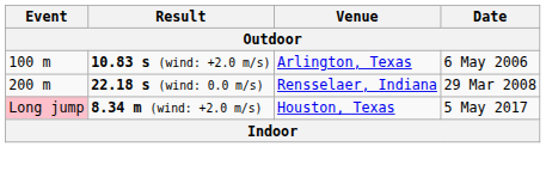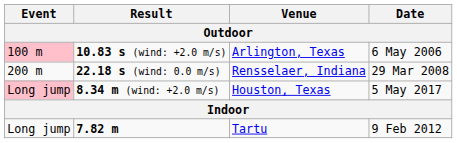10.83 s (wind: +2.0 m/s) | Event: no background -> pink background
+ row: Long jump | 7.82 m | Tartu | 9 Feb 2012
